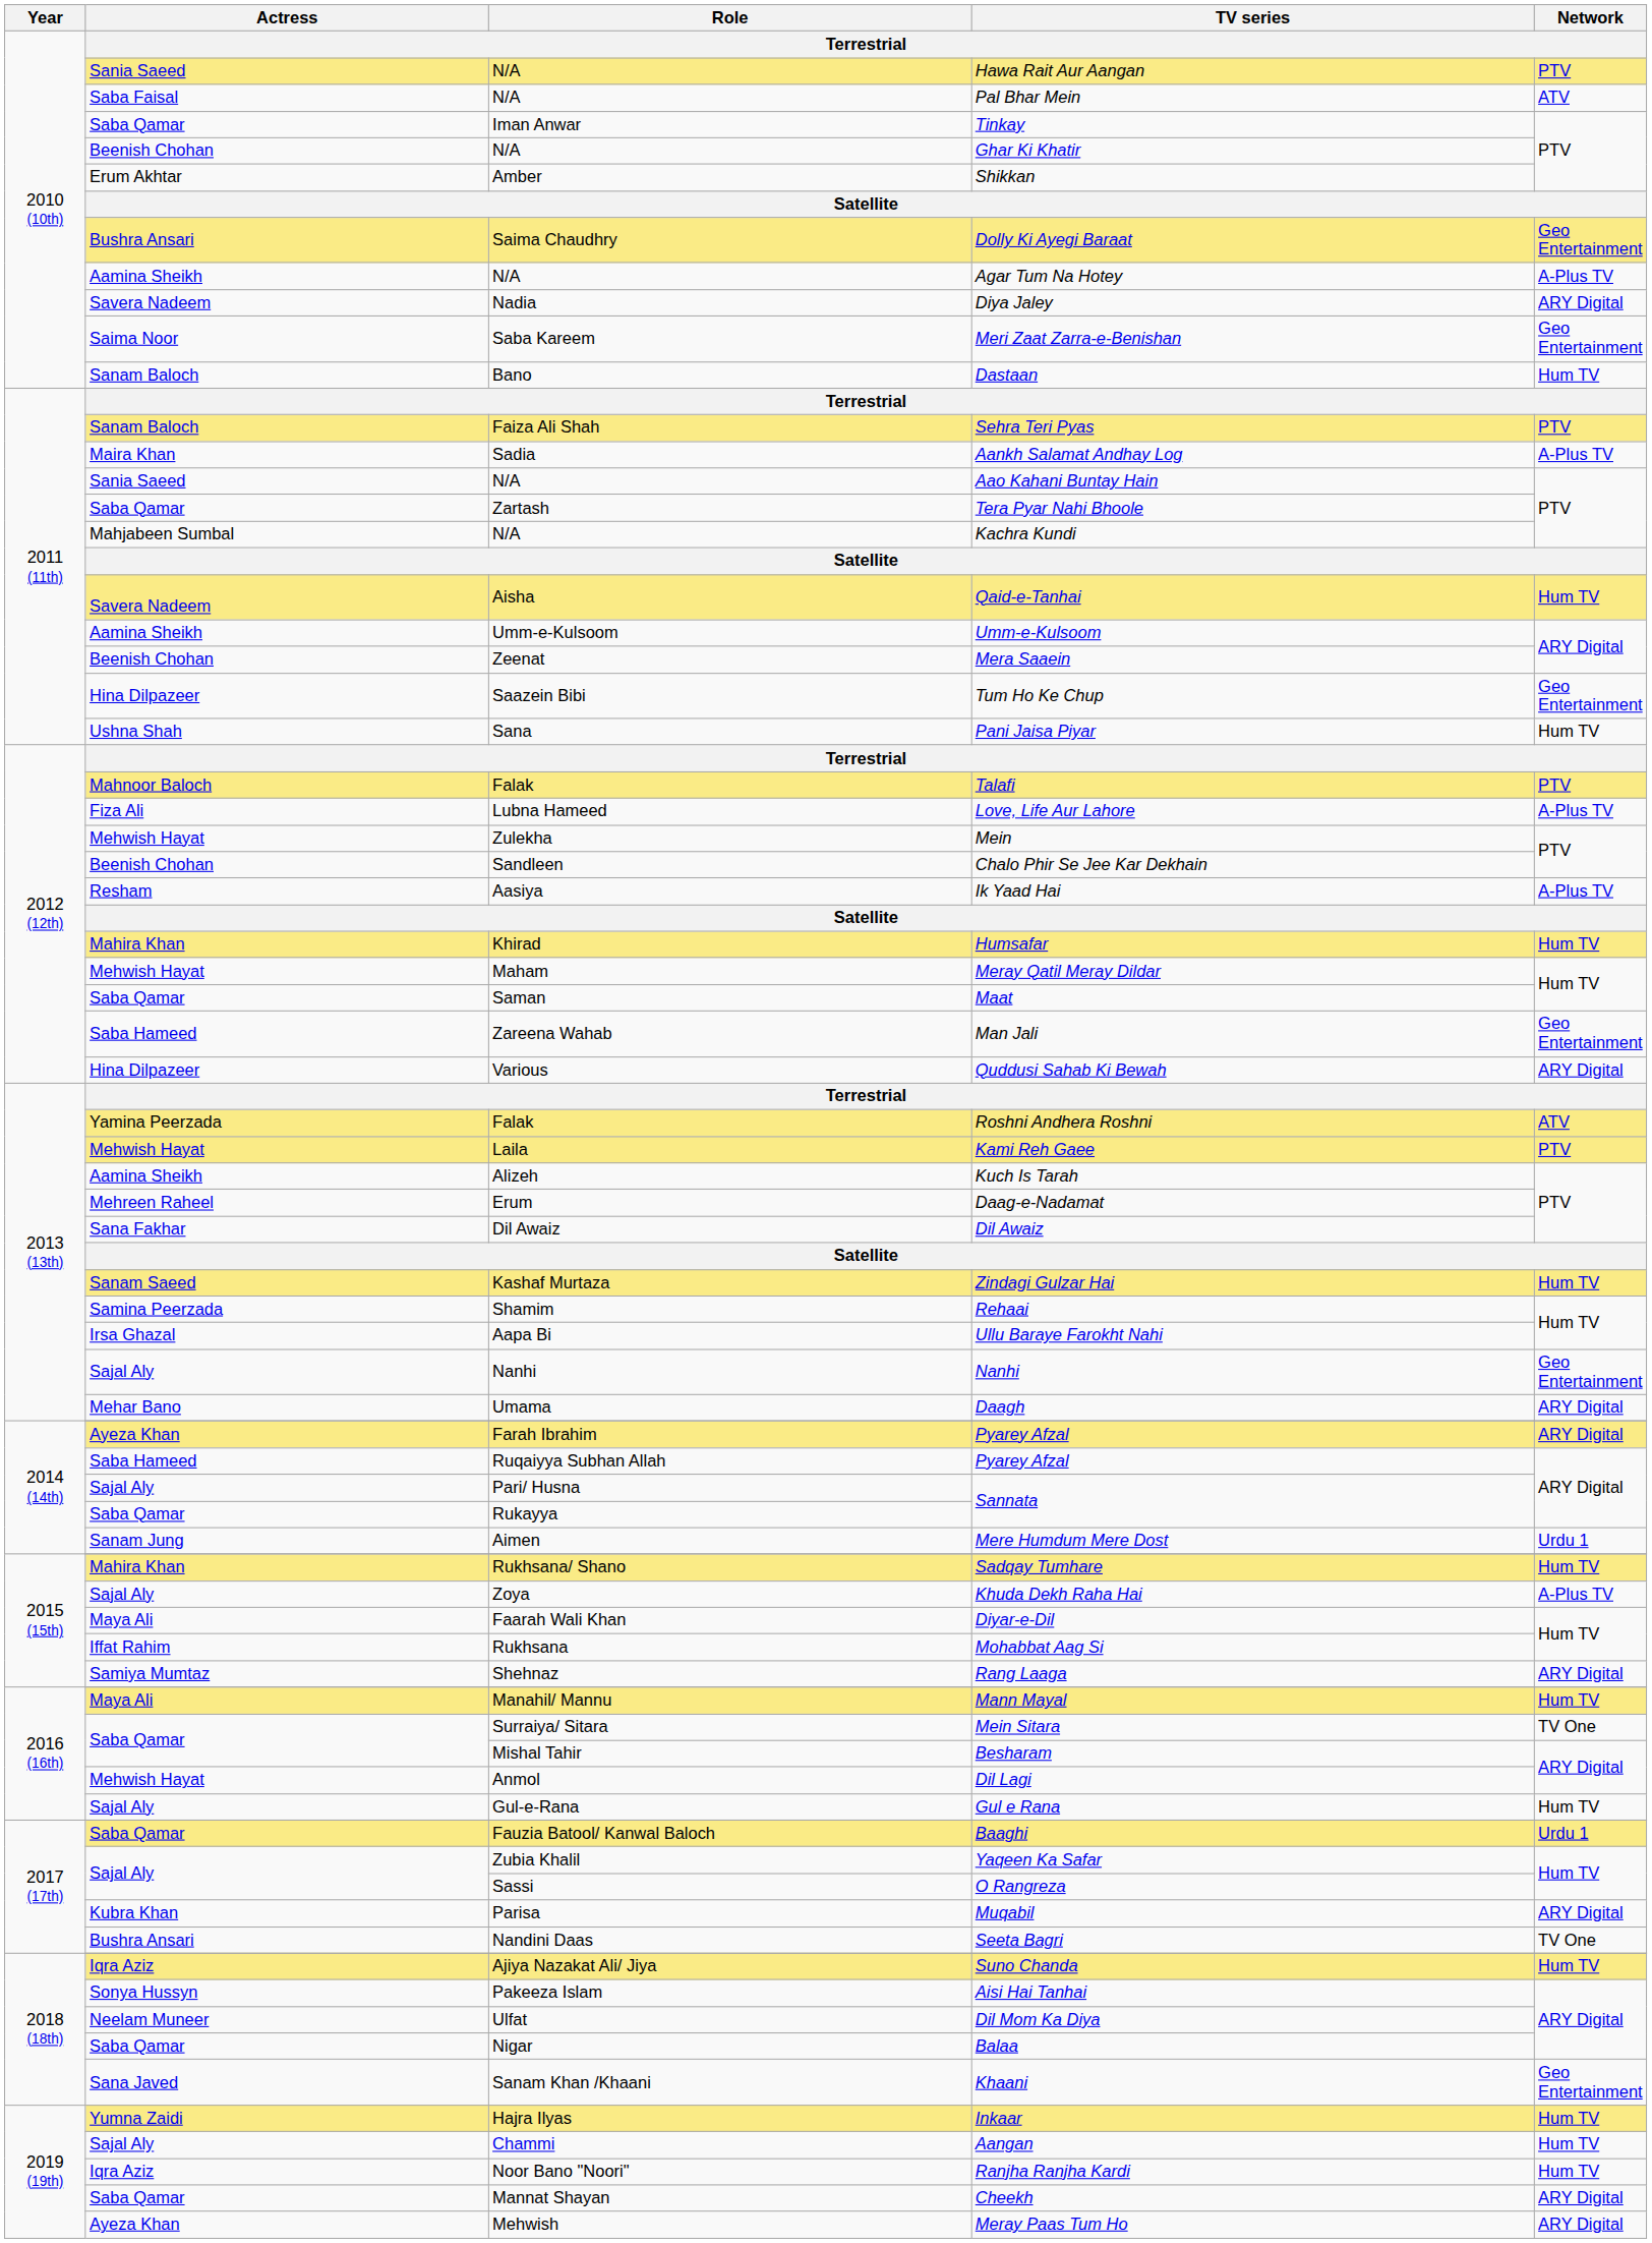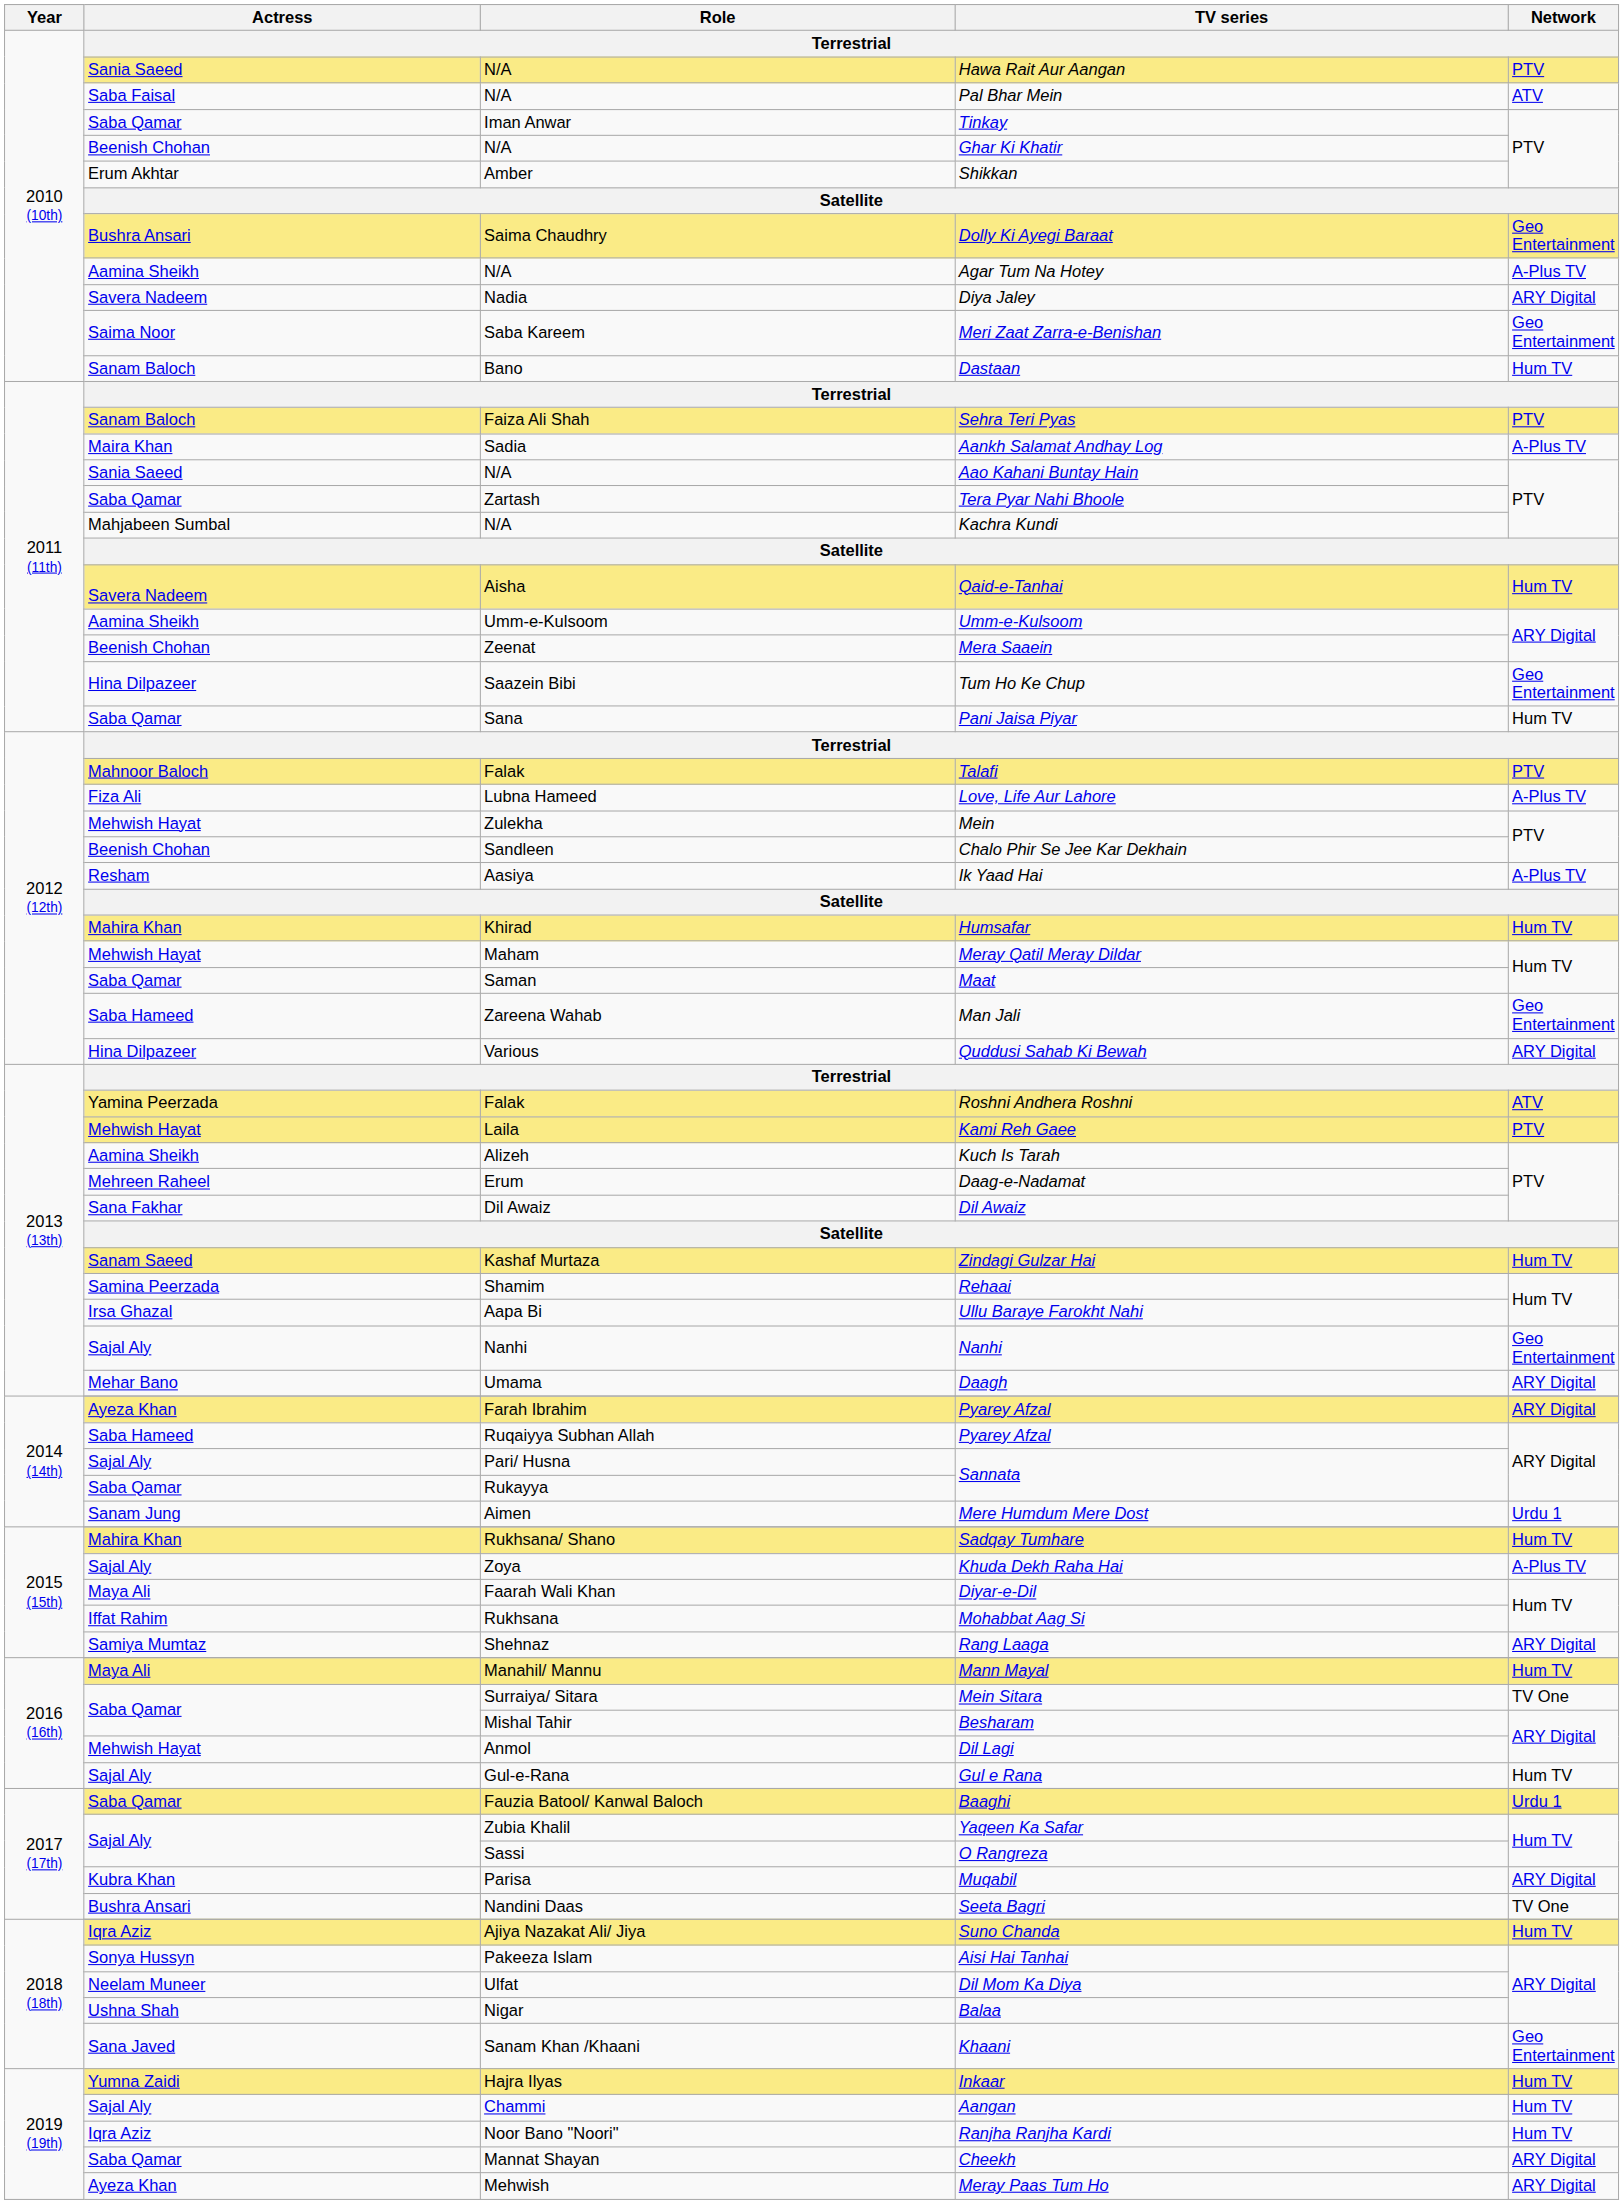Pani Jaisa Piyar | Actress: Ushna Shah -> Saba Qamar
Balaa | Actress: Saba Qamar -> Ushna Shah
